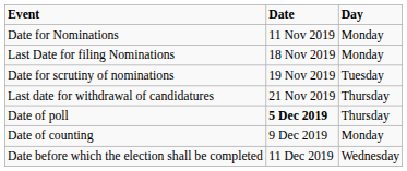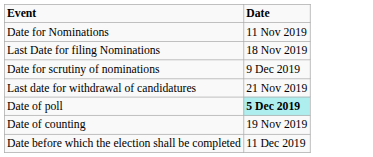- column: Day | Monday | Monday | Tuesday | Thursday | Thursday | Monday | Wednesday
Date for scrutiny of nominations | Date: 19 Nov 2019 -> 9 Dec 2019
Date of poll | Date: no background -> paleturquoise background
Date of counting | Date: 9 Dec 2019 -> 19 Nov 2019
